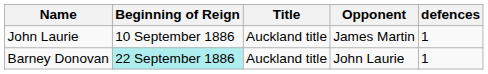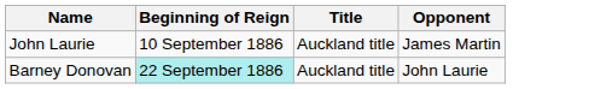- column: defences | 1 | 1
